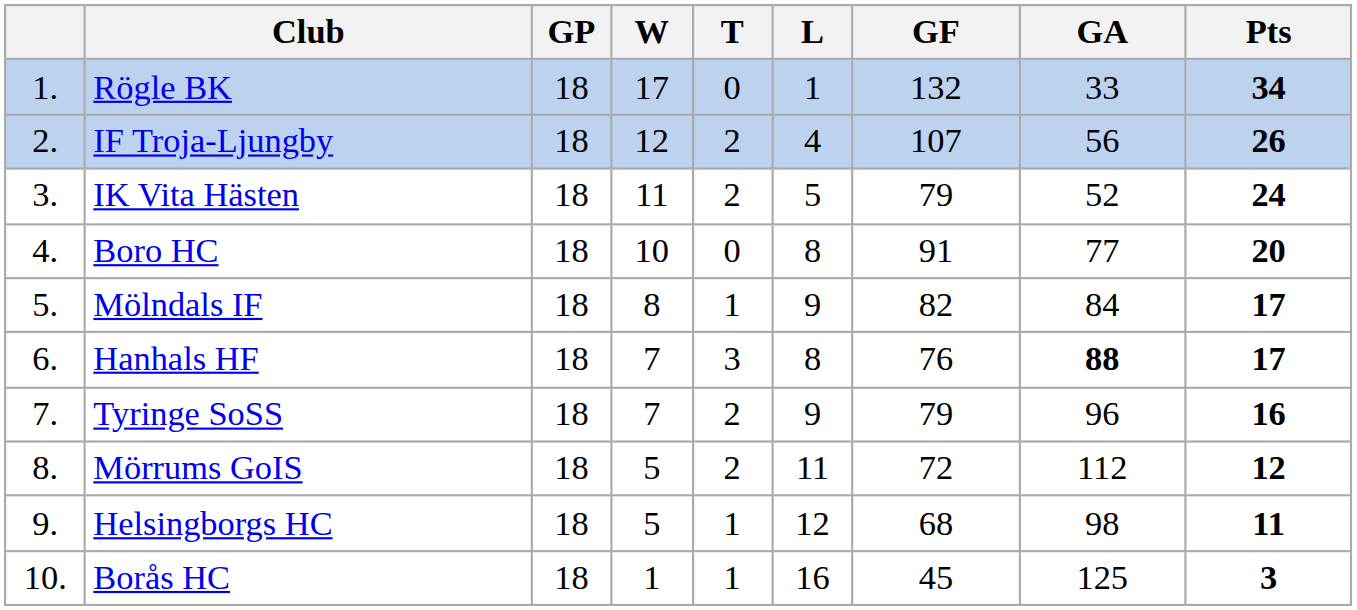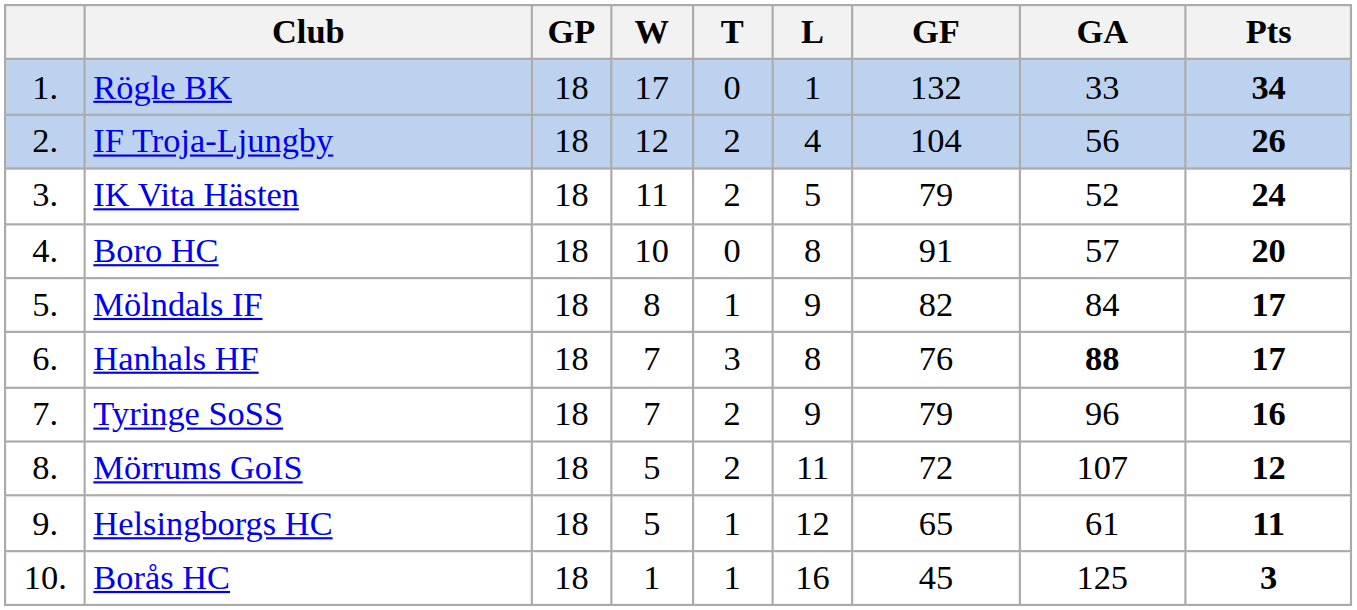IF Troja-Ljungby | GF: 107 -> 104
Boro HC | GA: 77 -> 57
Mörrums GoIS | GA: 112 -> 107
Helsingborgs HC | GF: 68 -> 65
Helsingborgs HC | GA: 98 -> 61
